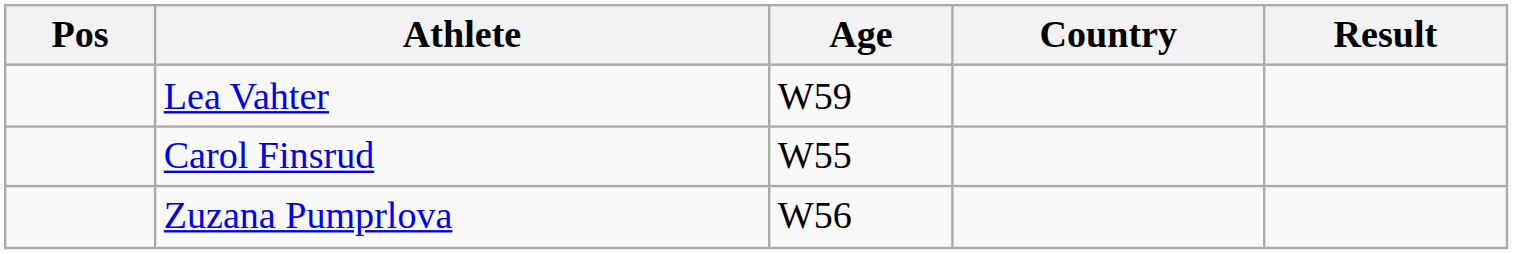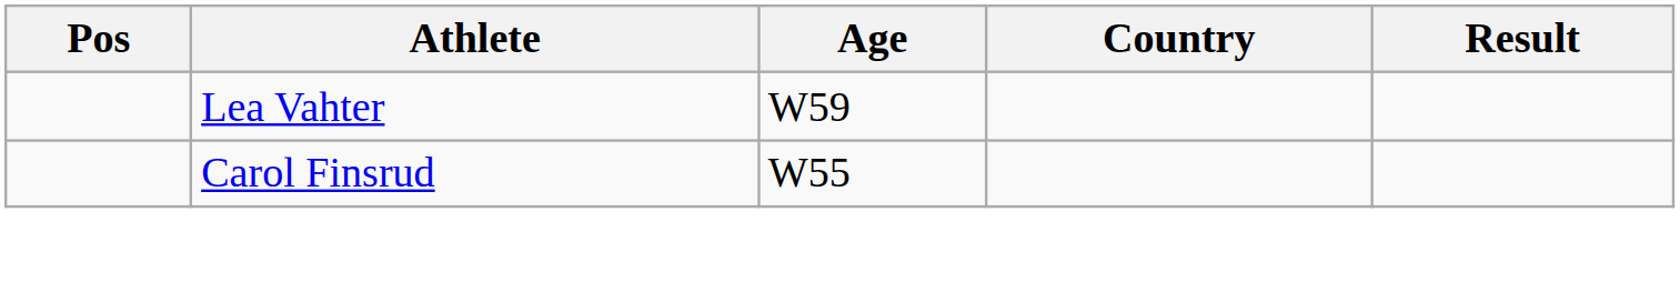- row: Zuzana Pumprlova | W56
